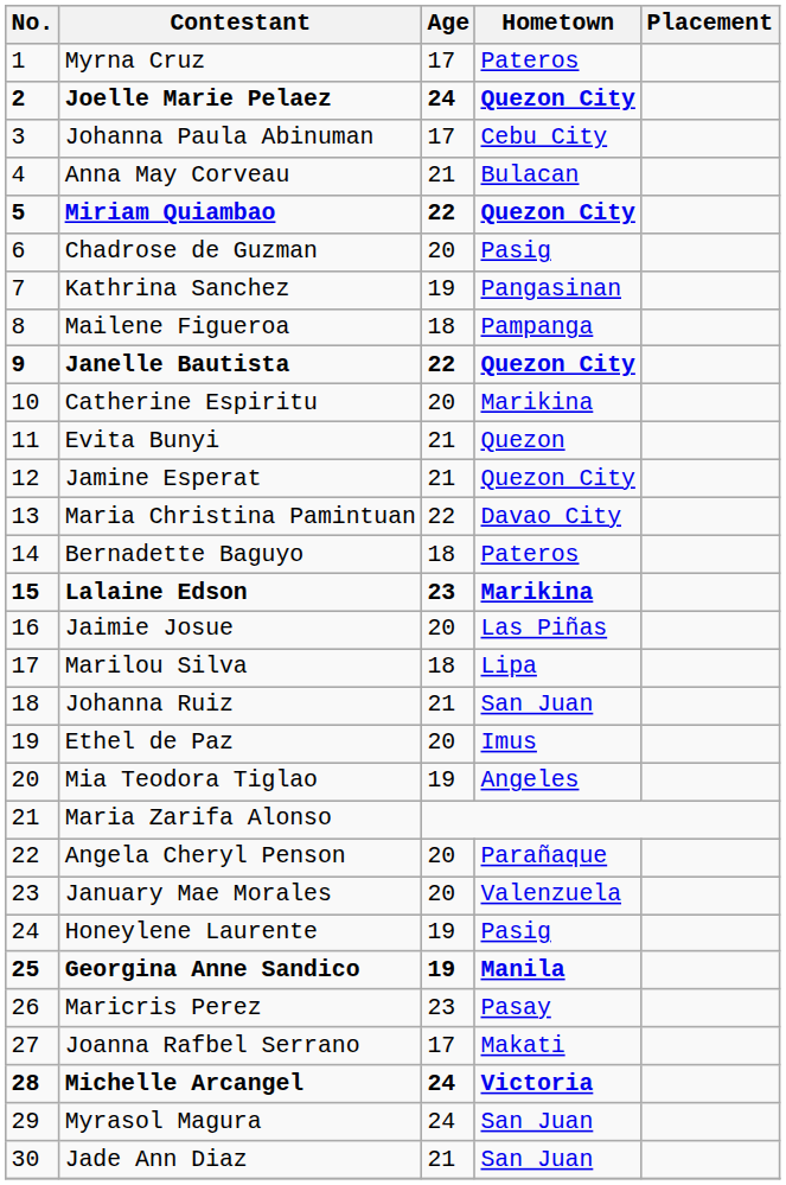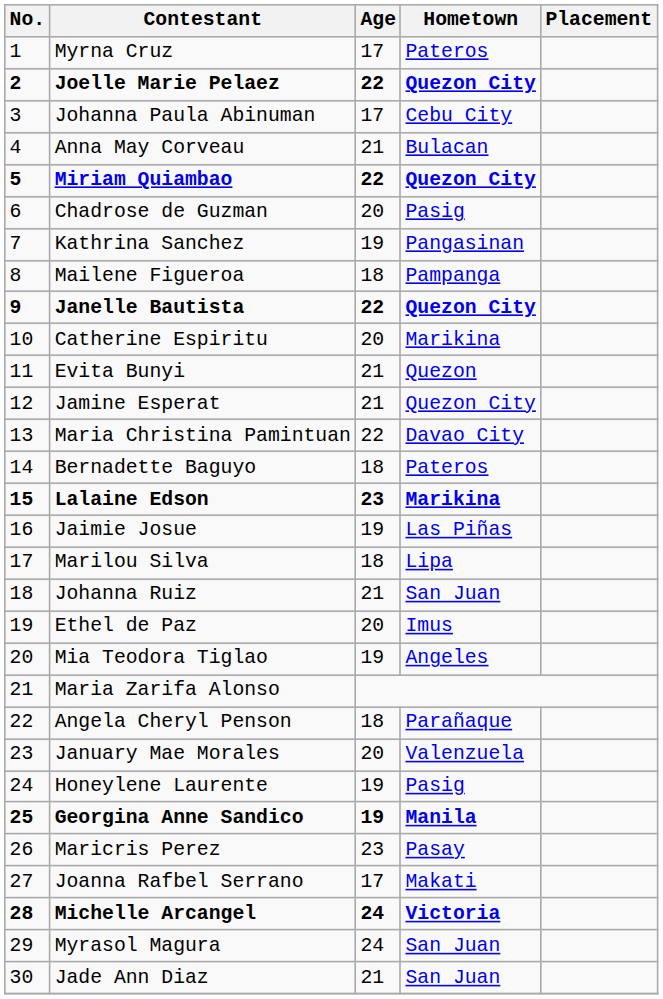Joelle Marie Pelaez | Age: 24 -> 22
Jaimie Josue | Age: 20 -> 19
Angela Cheryl Penson | Age: 20 -> 18
